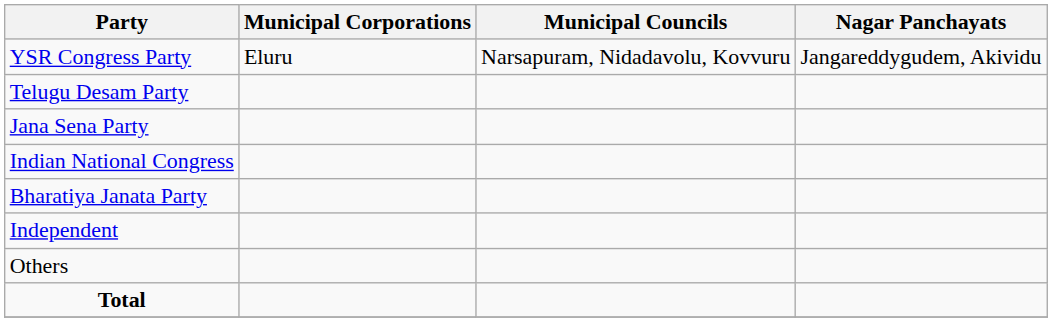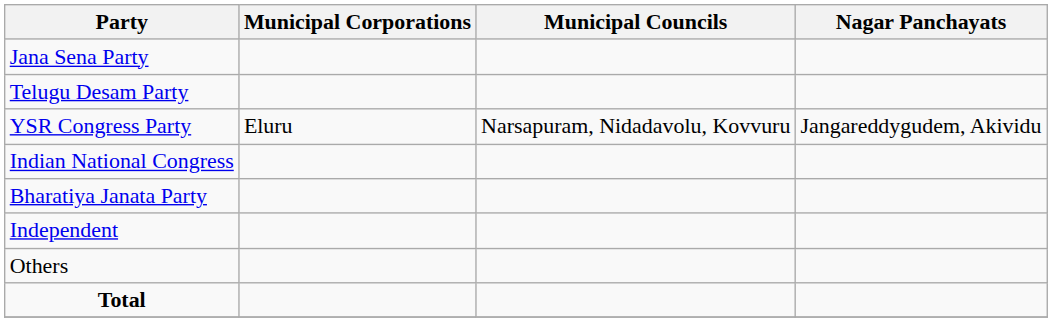rows swapped: YSR Congress Party <-> Jana Sena Party
